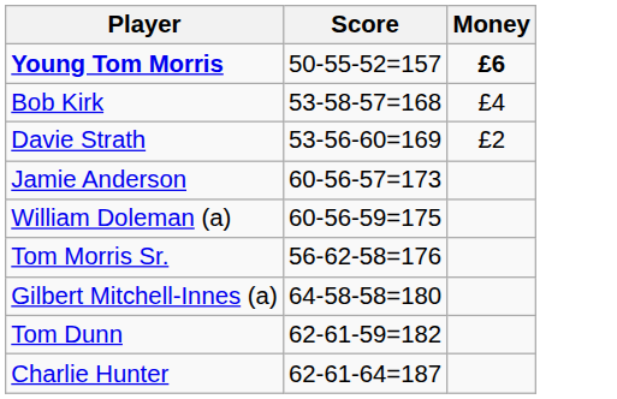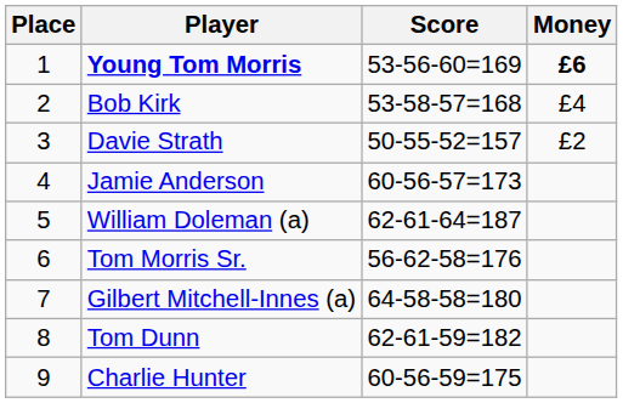+ column: Place | 1 | 2 | 3 | 4 | 5 | 6 | 7 | 8 | 9
Young Tom Morris | Score: 50-55-52=157 -> 53-56-60=169
Davie Strath | Score: 53-56-60=169 -> 50-55-52=157
William Doleman (a) | Score: 60-56-59=175 -> 62-61-64=187
Charlie Hunter | Score: 62-61-64=187 -> 60-56-59=175
